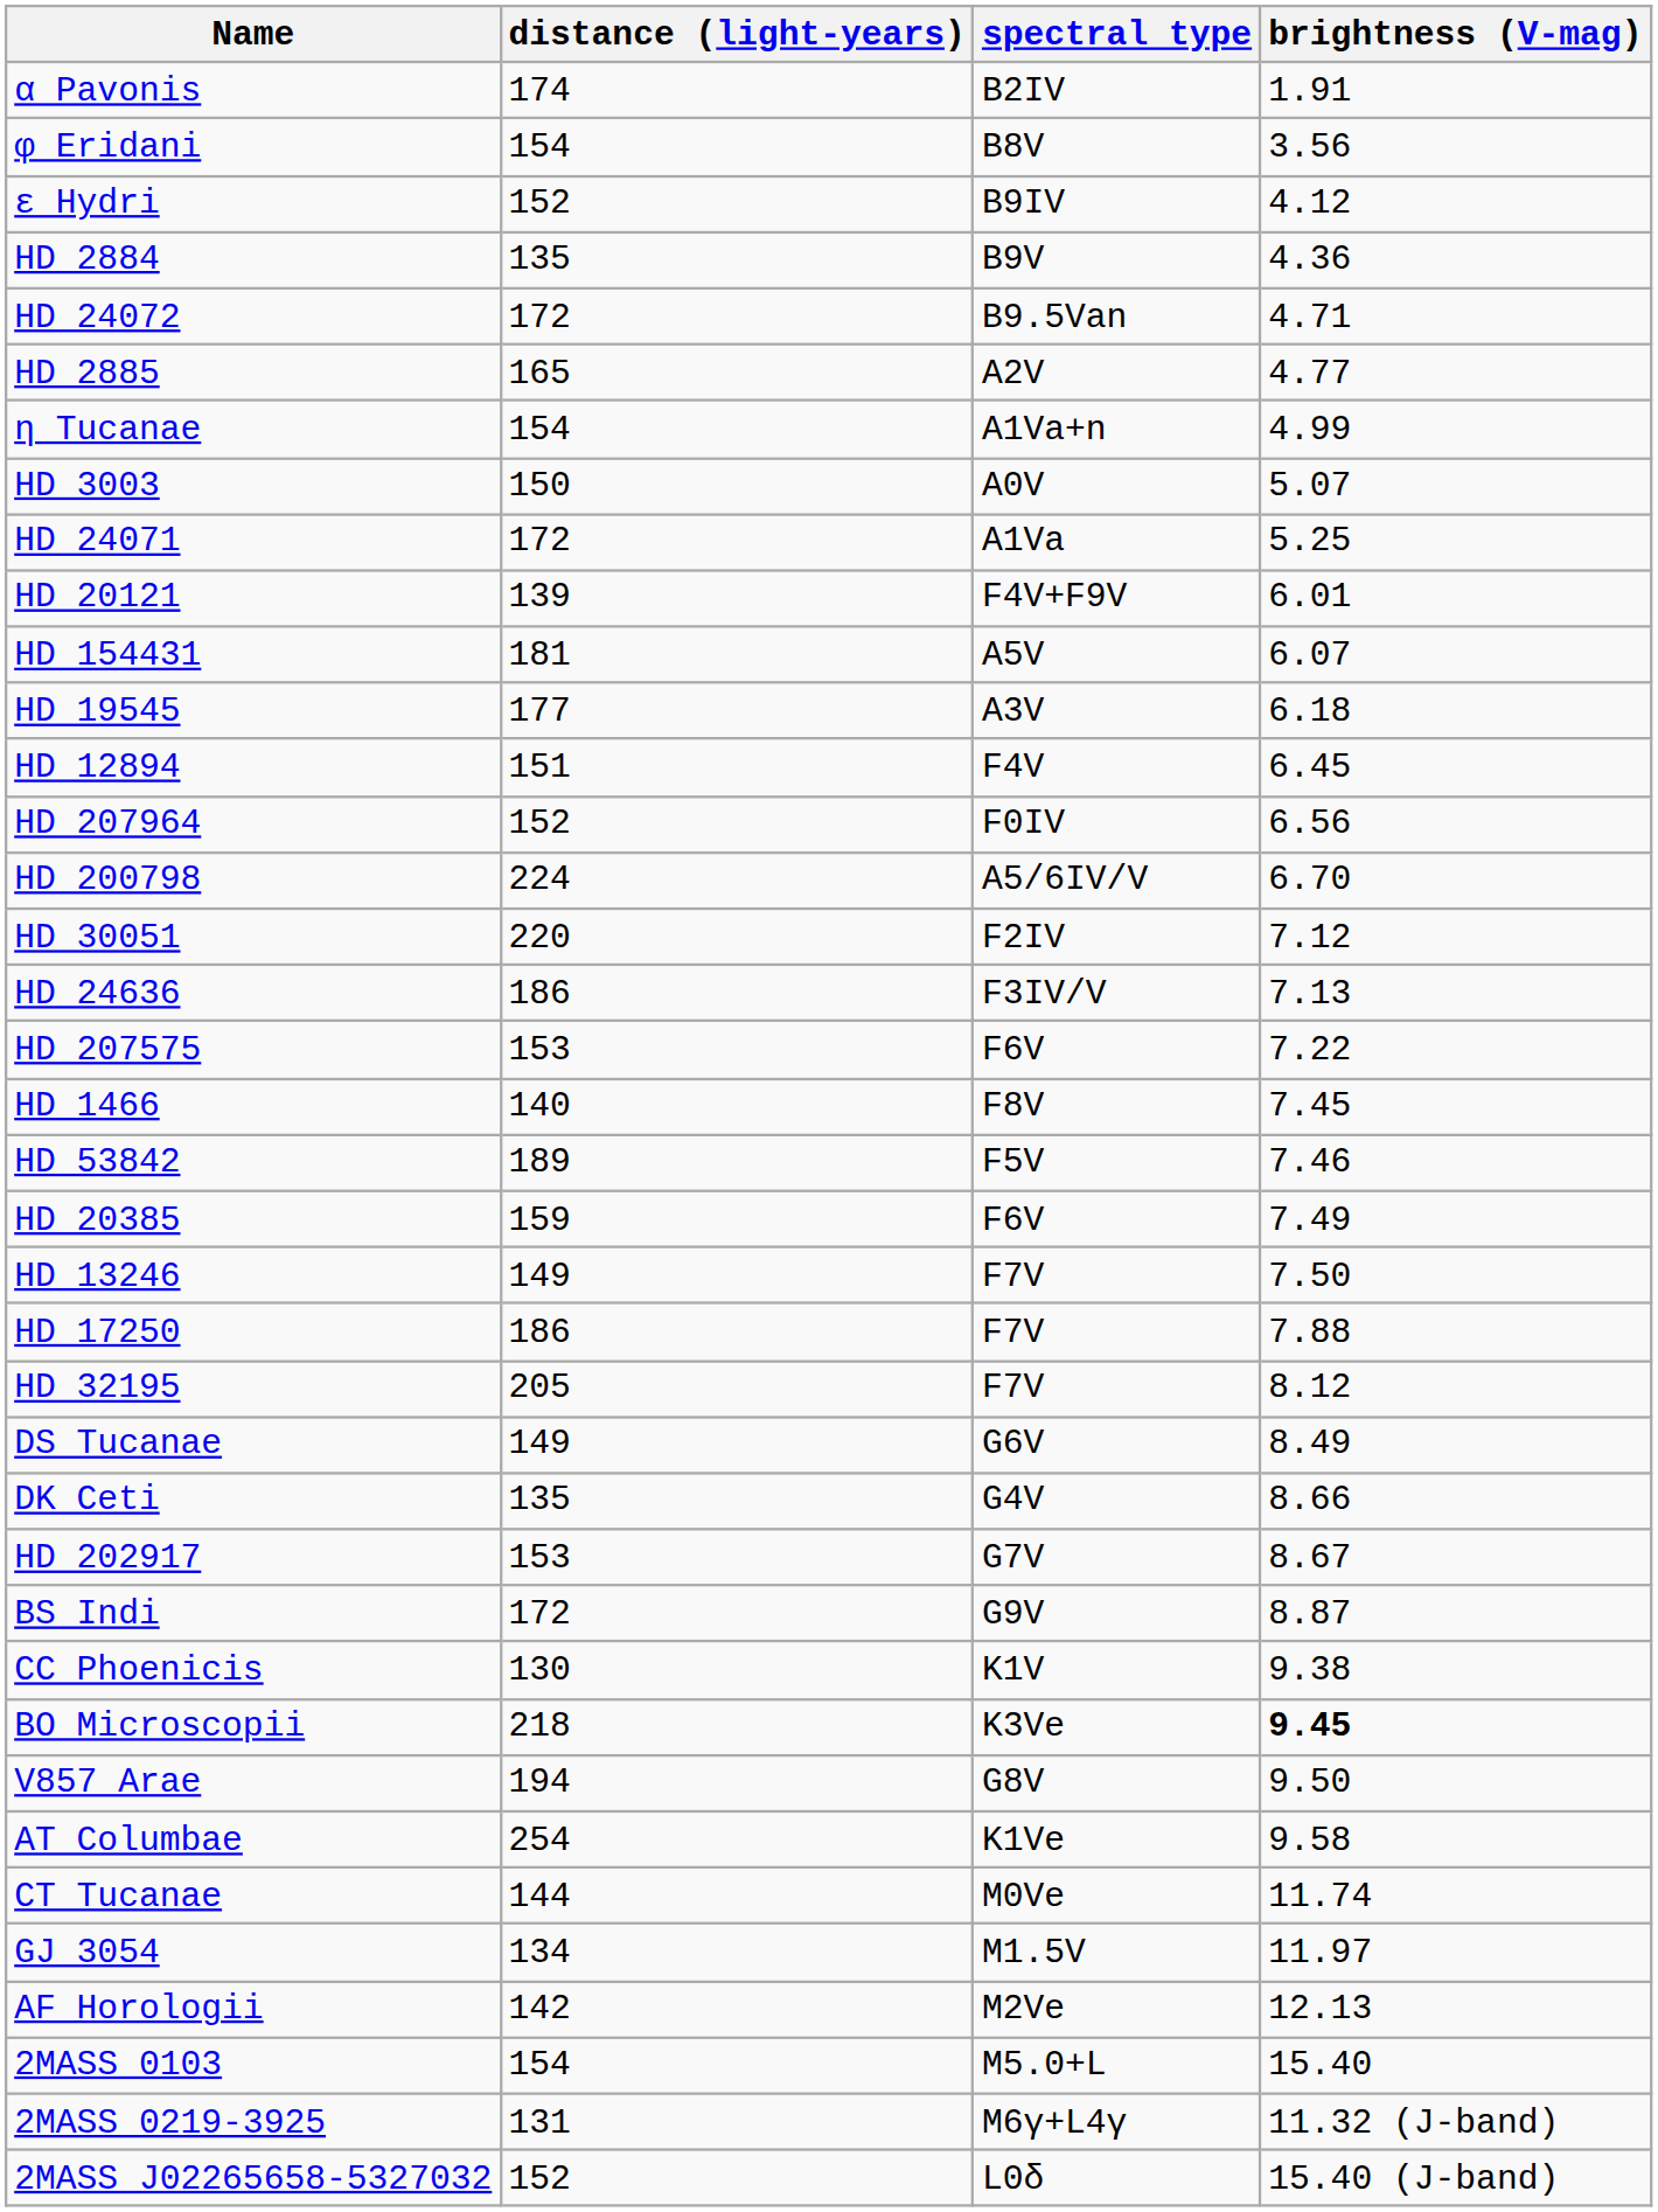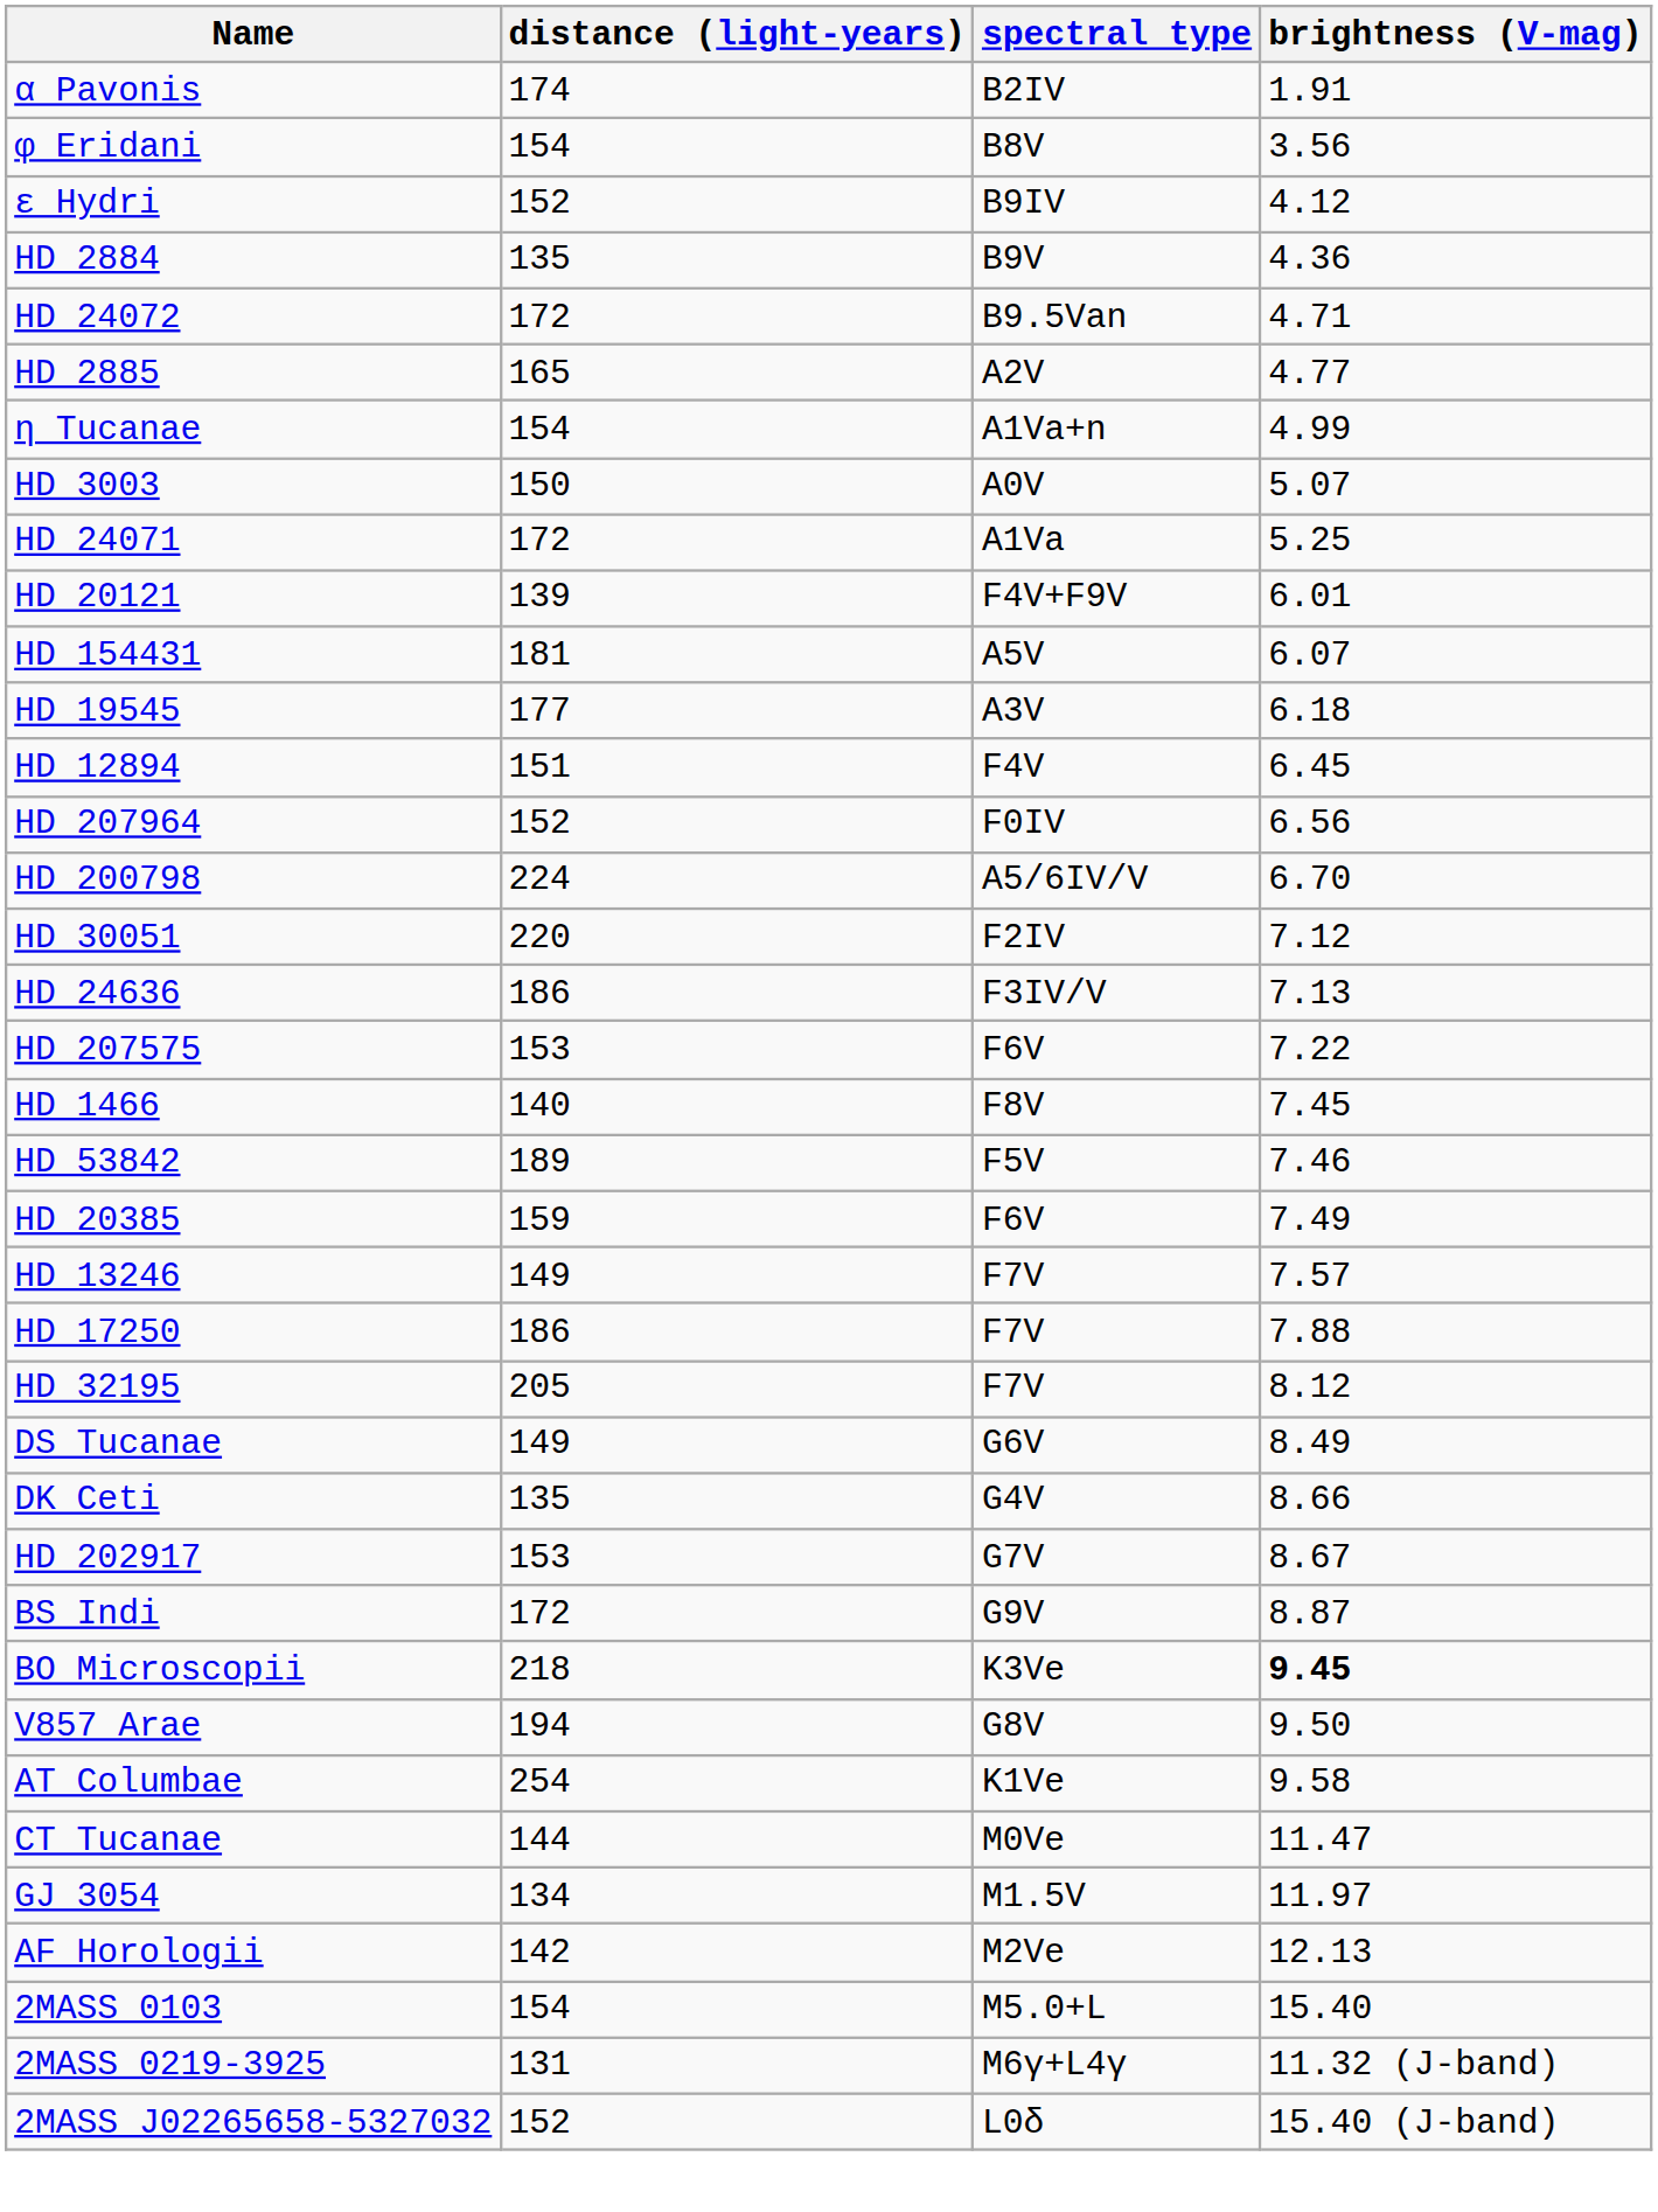HD 13246 | brightness (V-mag): 7.50 -> 7.57
- row: CC Phoenicis | 130 | K1V | 9.38
CT Tucanae | brightness (V-mag): 11.74 -> 11.47
